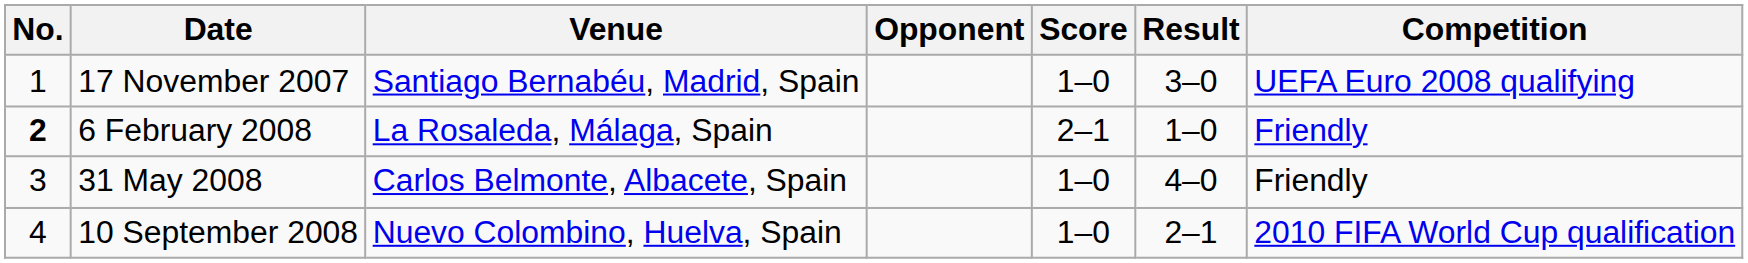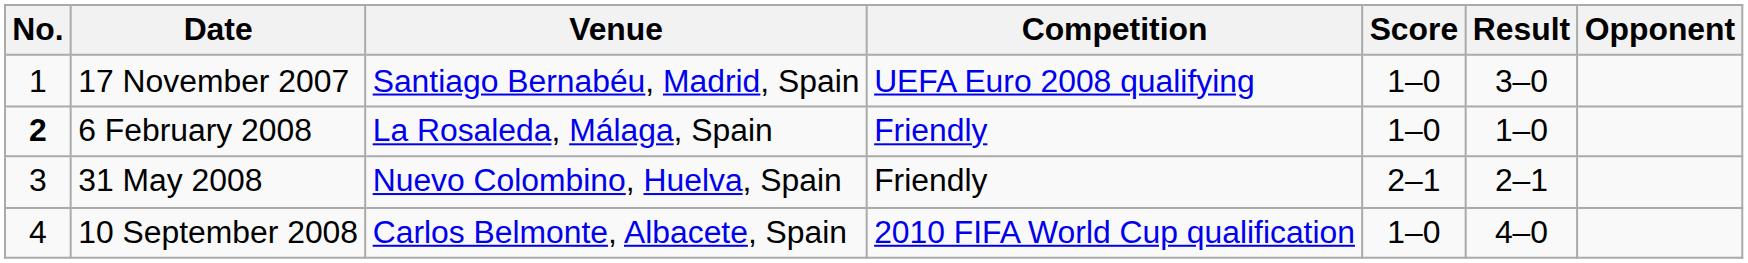columns swapped: Opponent <-> Competition
6 February 2008 | Score: 2–1 -> 1–0
31 May 2008 | Venue: Carlos Belmonte, Albacete, Spain -> Nuevo Colombino, Huelva, Spain
31 May 2008 | Score: 1–0 -> 2–1
31 May 2008 | Result: 4–0 -> 2–1
10 September 2008 | Venue: Nuevo Colombino, Huelva, Spain -> Carlos Belmonte, Albacete, Spain
10 September 2008 | Result: 2–1 -> 4–0
